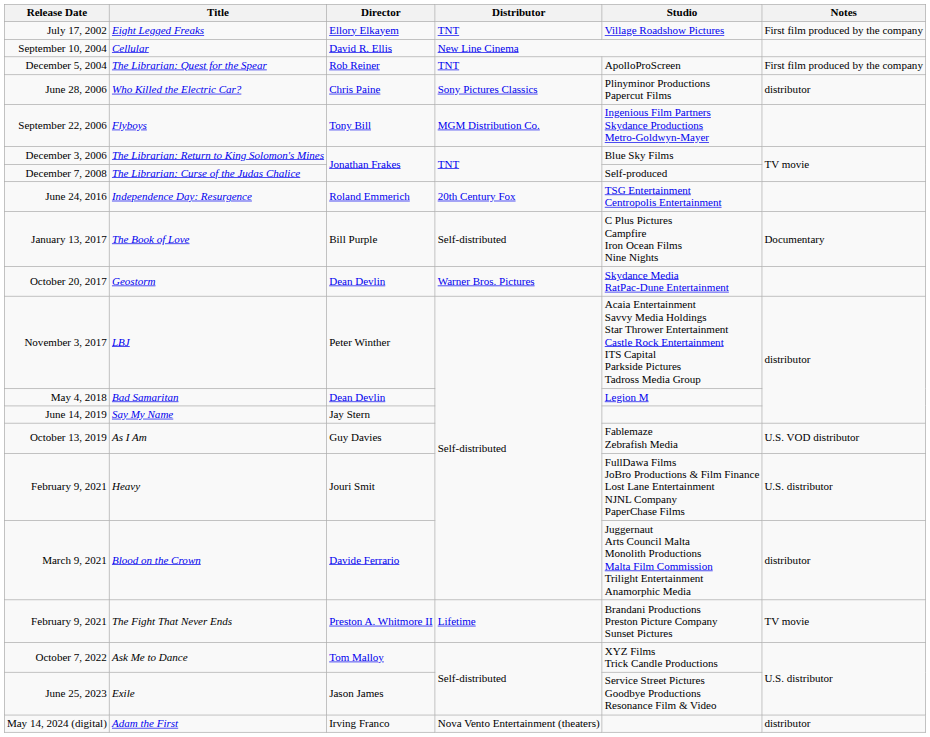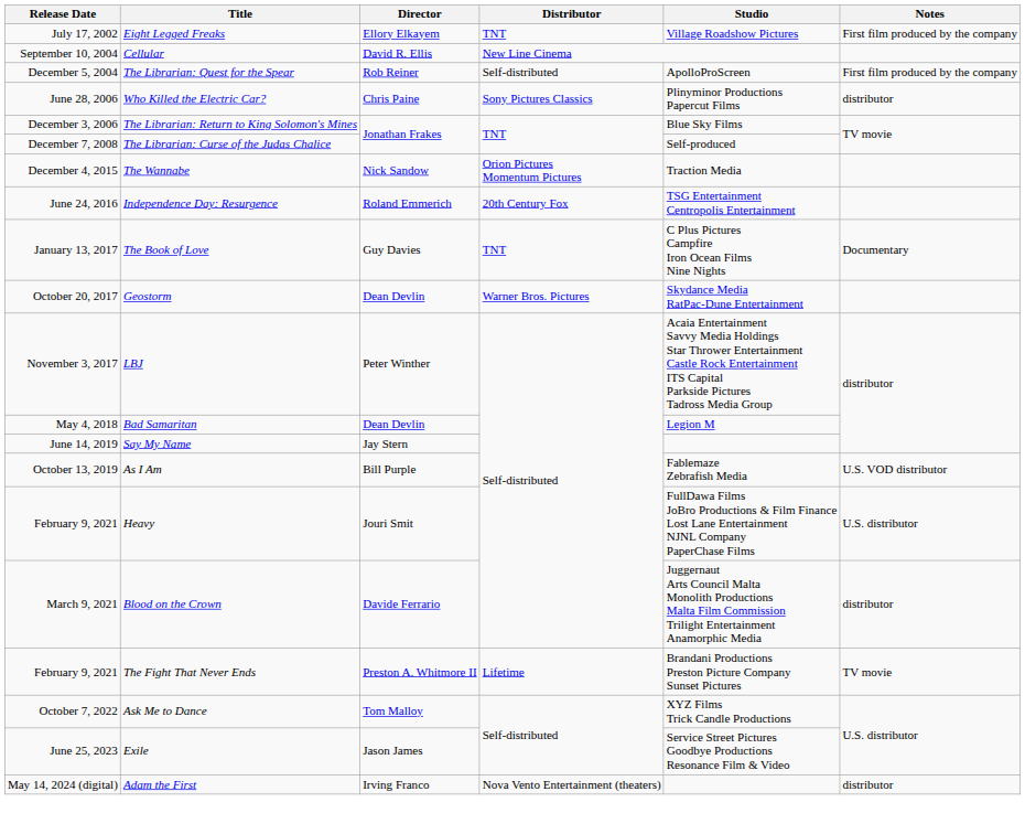The Librarian: Quest for the Spear | Distributor: TNT -> Self-distributed
- row: September 22, 2006 | Flyboys | Tony Bill | MGM Distribution Co. | Ingenious Film Partners Skydance Productions Metro-Goldwyn-Mayer
+ row: December 4, 2015 | The Wannabe | Nick Sandow | Orion Pictures Momentum Pictures | Traction Media
The Book of Love | Director: Bill Purple -> Guy Davies
The Book of Love | Distributor: Self-distributed -> TNT
As I Am | Director: Guy Davies -> Bill Purple
